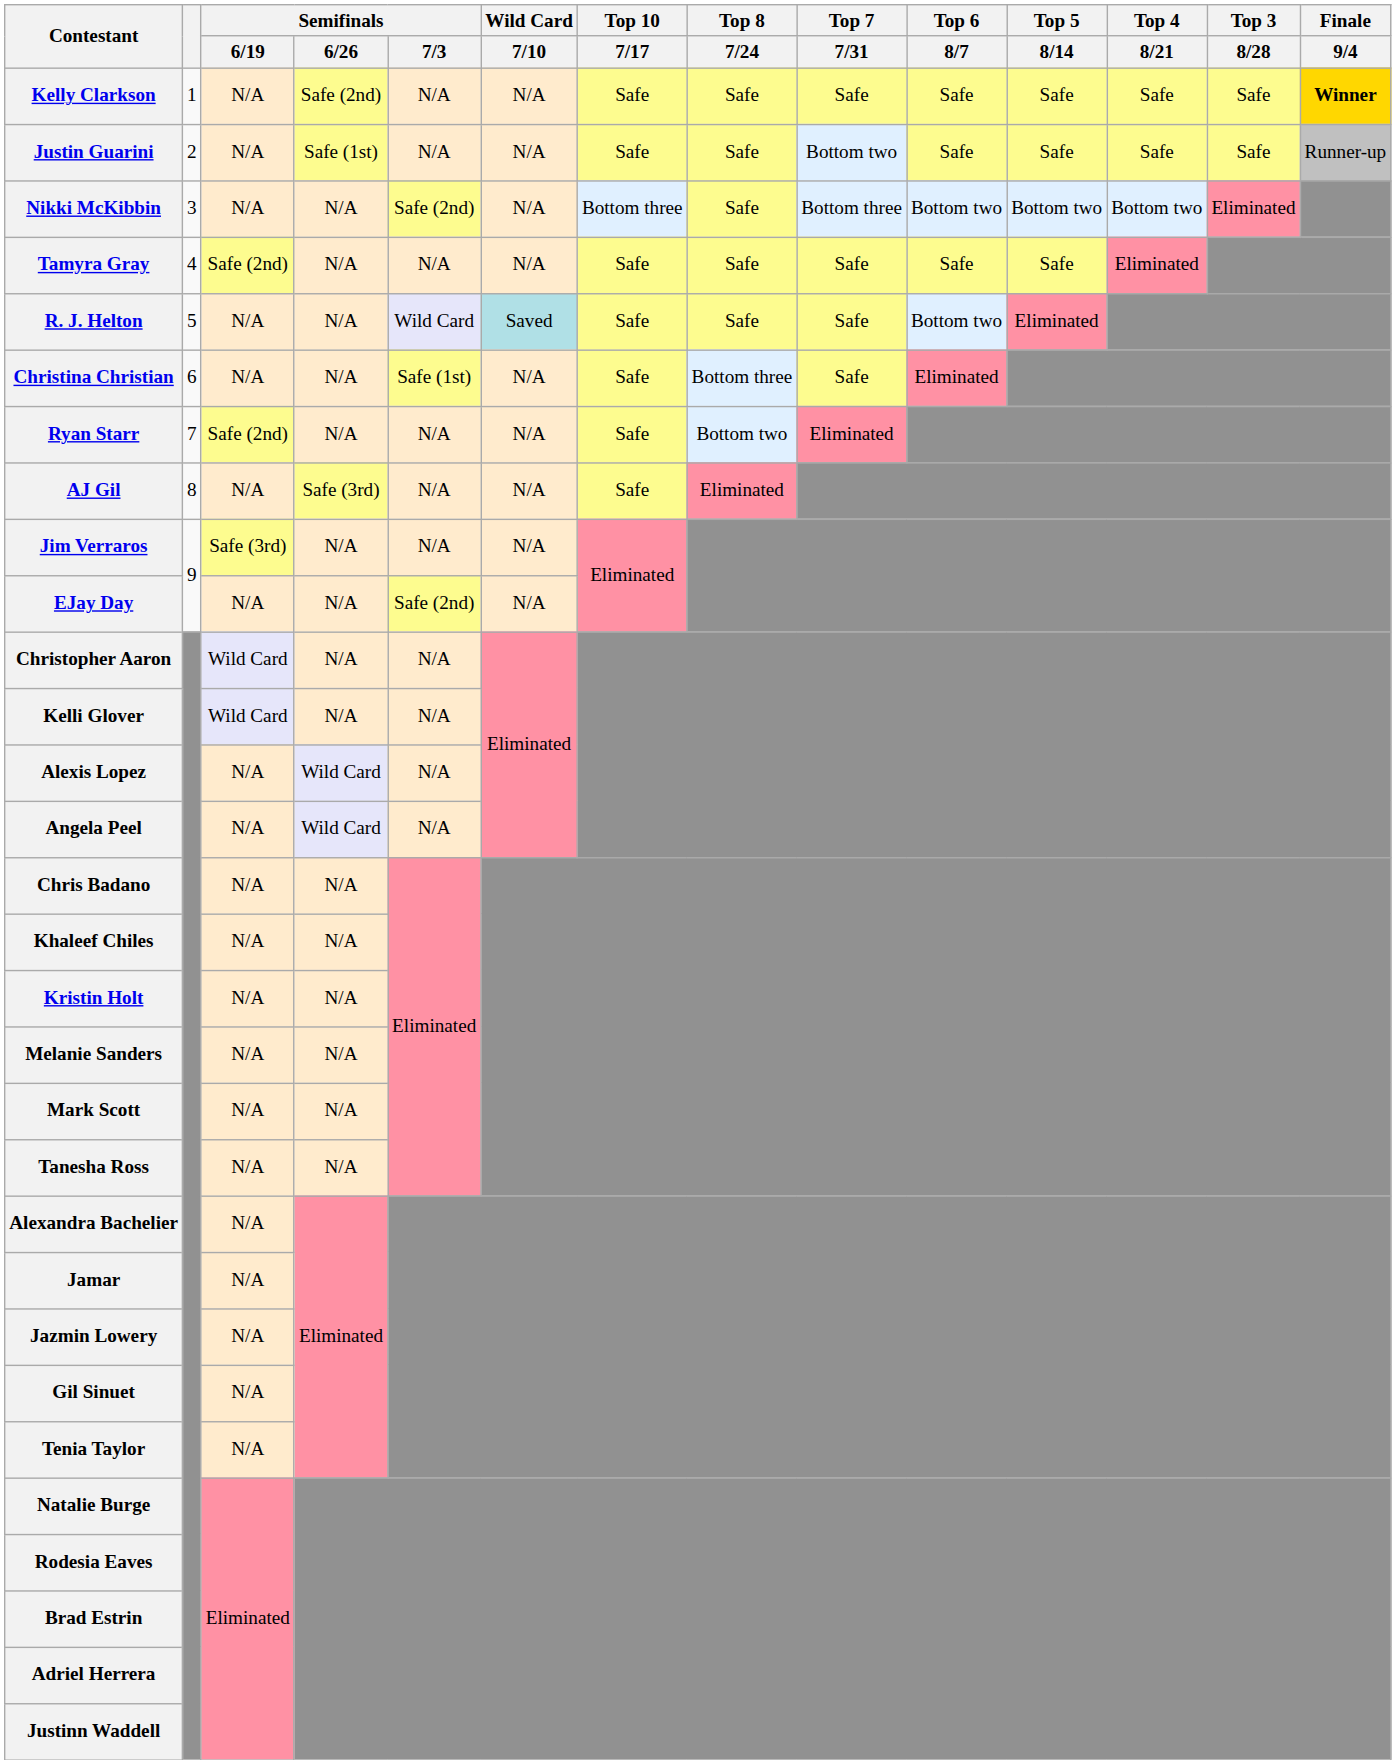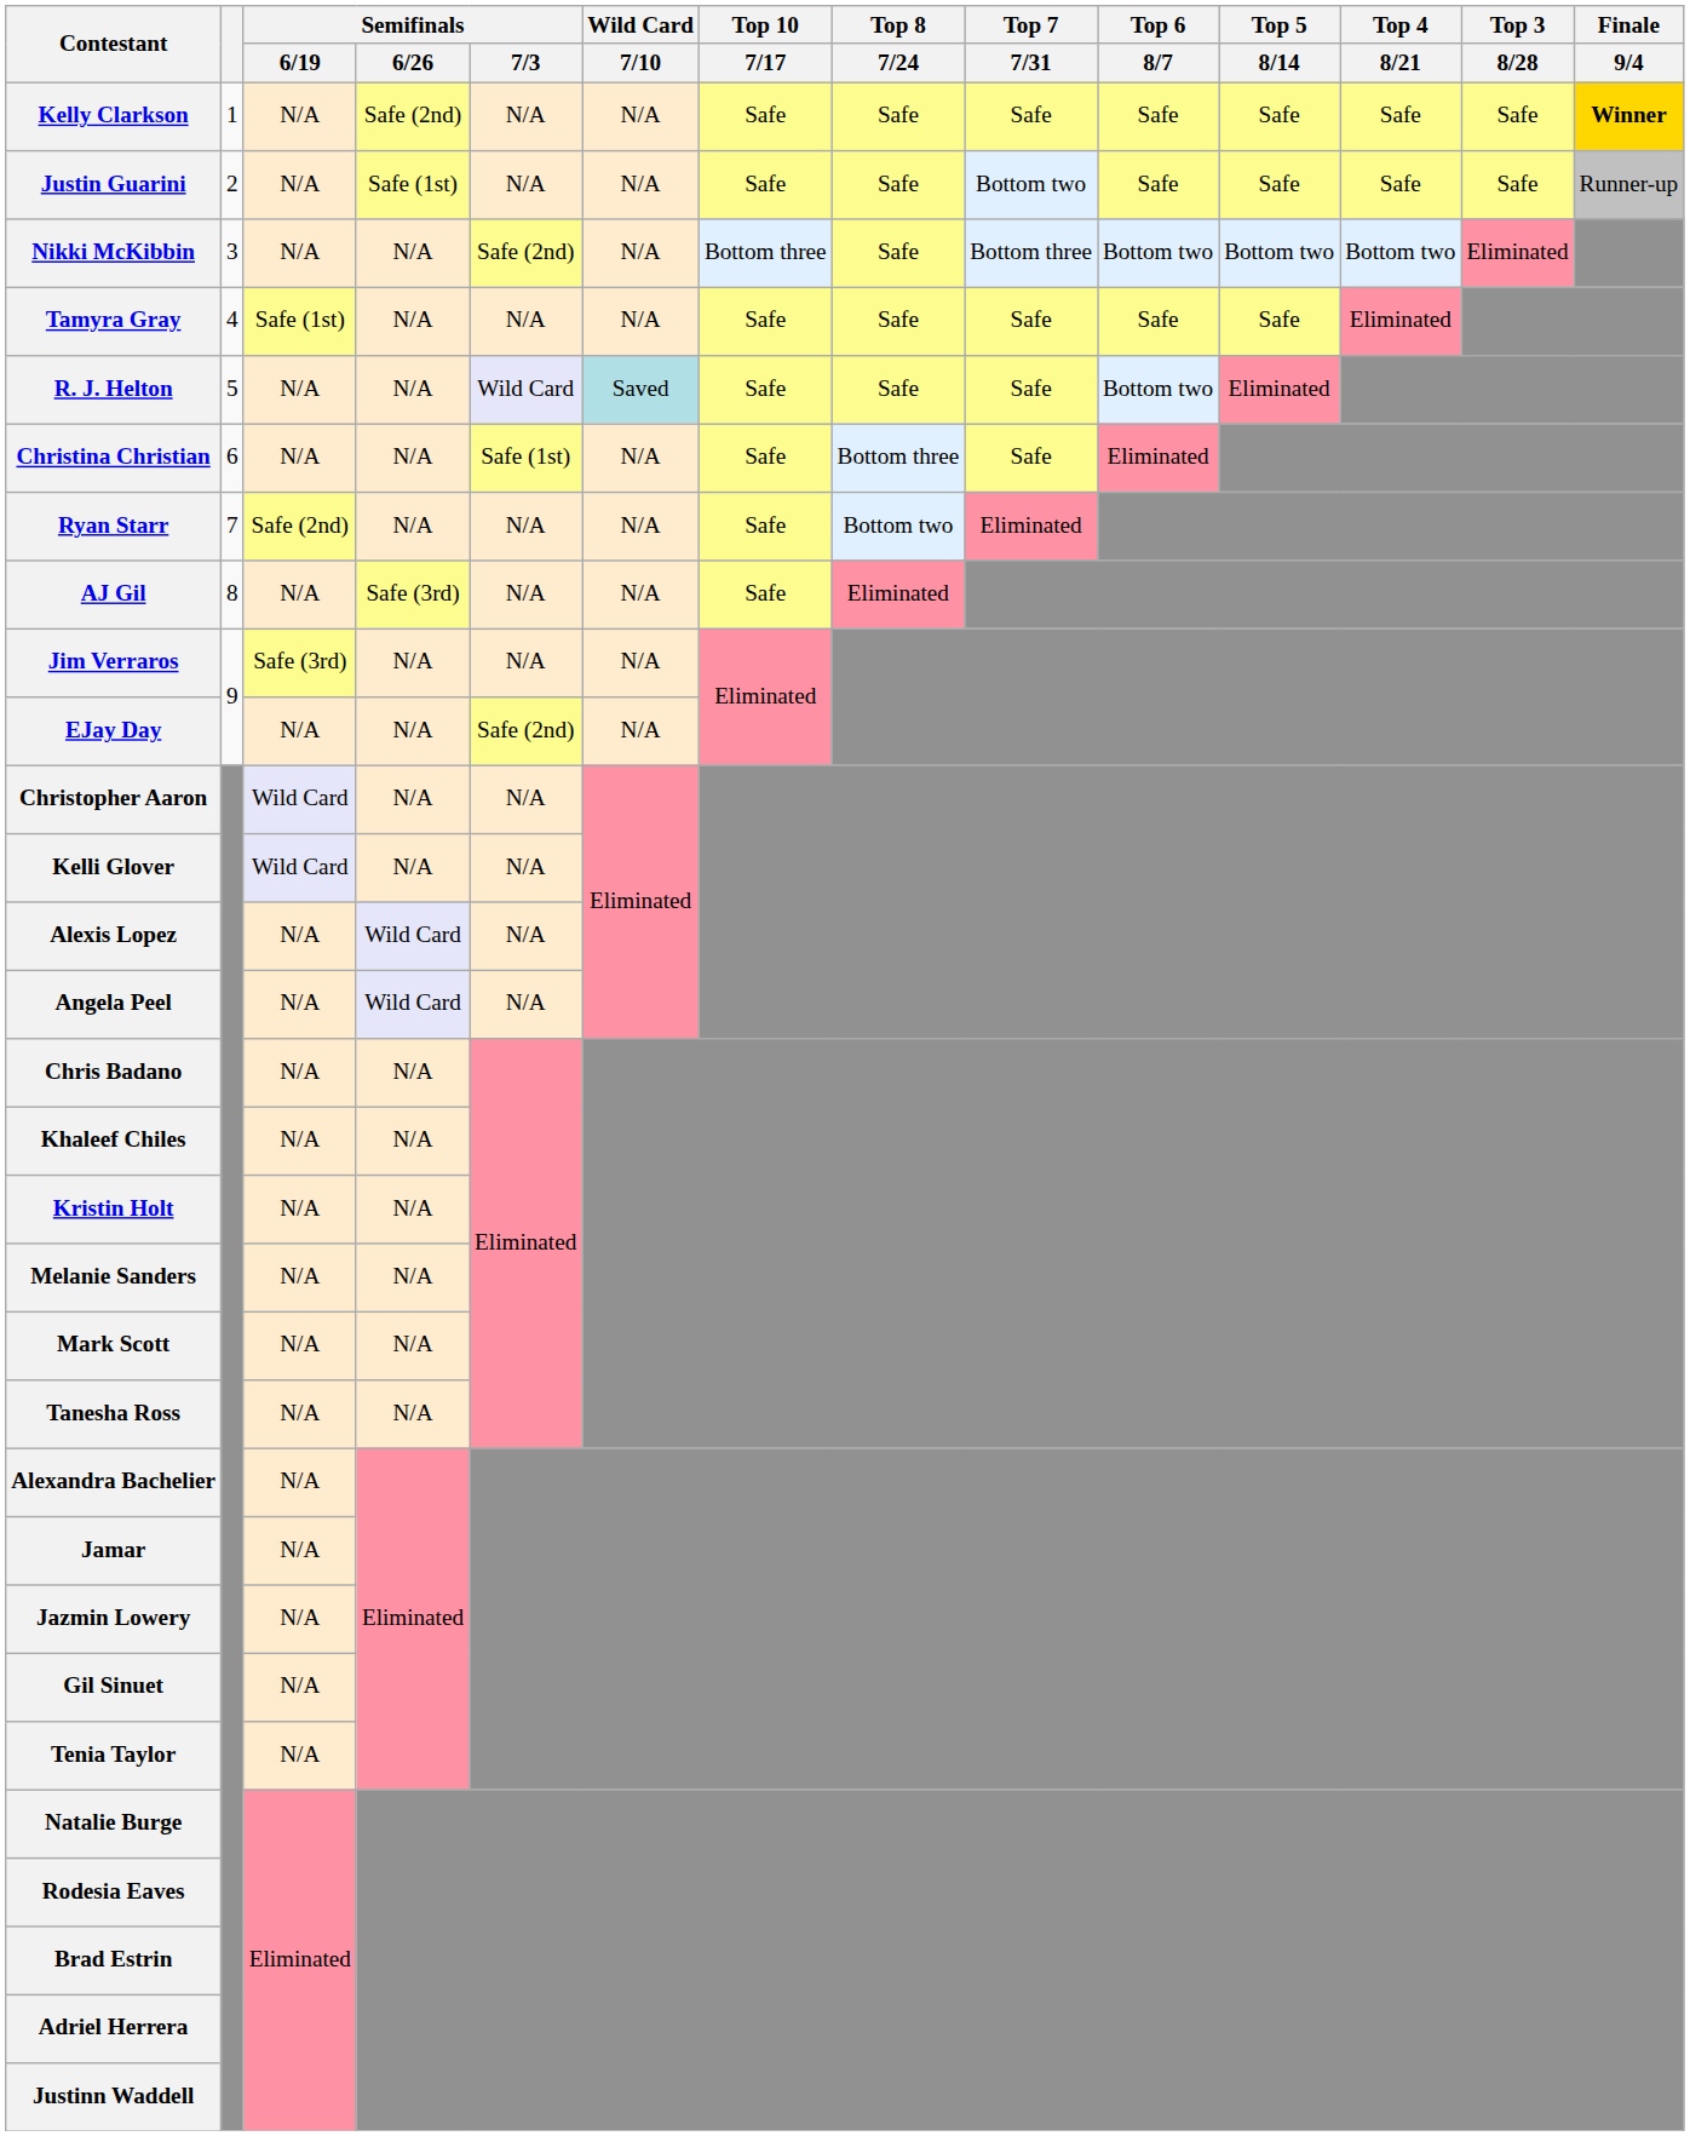Tamyra Gray | Semifinals / 6/19: Safe (2nd) -> Safe (1st)
